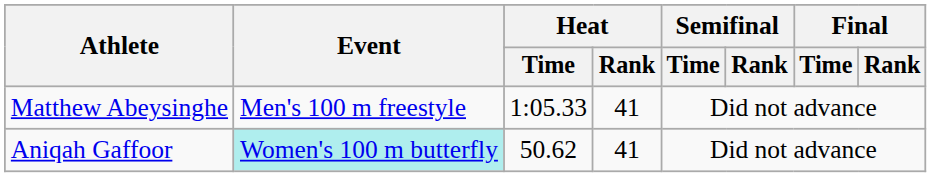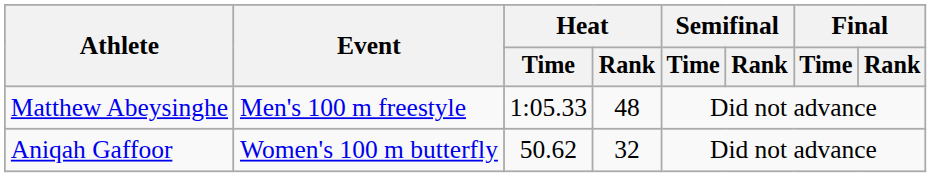Matthew Abeysinghe | Heat / Rank: 41 -> 48
Aniqah Gaffoor | Event: paleturquoise background -> no background
Aniqah Gaffoor | Heat / Rank: 41 -> 32
